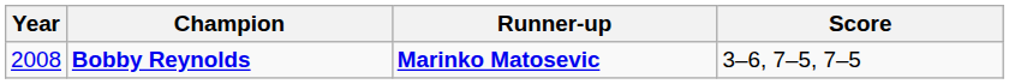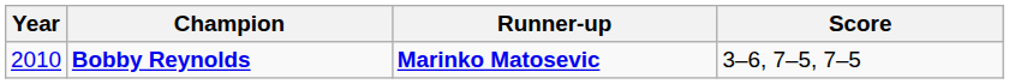Bobby Reynolds | Year: 2008 -> 2010
